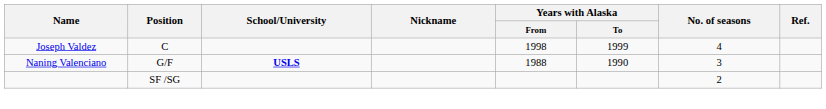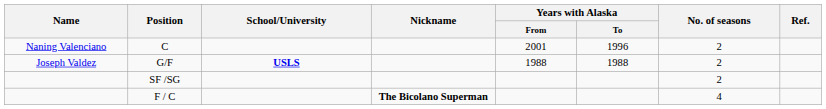C | Name: Joseph Valdez -> Naning Valenciano
C | Years with Alaska / From: 1998 -> 2001
C | Years with Alaska / To: 1999 -> 1996
C | No. of seasons: 4 -> 2
G/F | Name: Naning Valenciano -> Joseph Valdez
G/F | Years with Alaska / To: 1990 -> 1988
G/F | No. of seasons: 3 -> 2
+ row: F / C | The Bicolano Superman | 4
